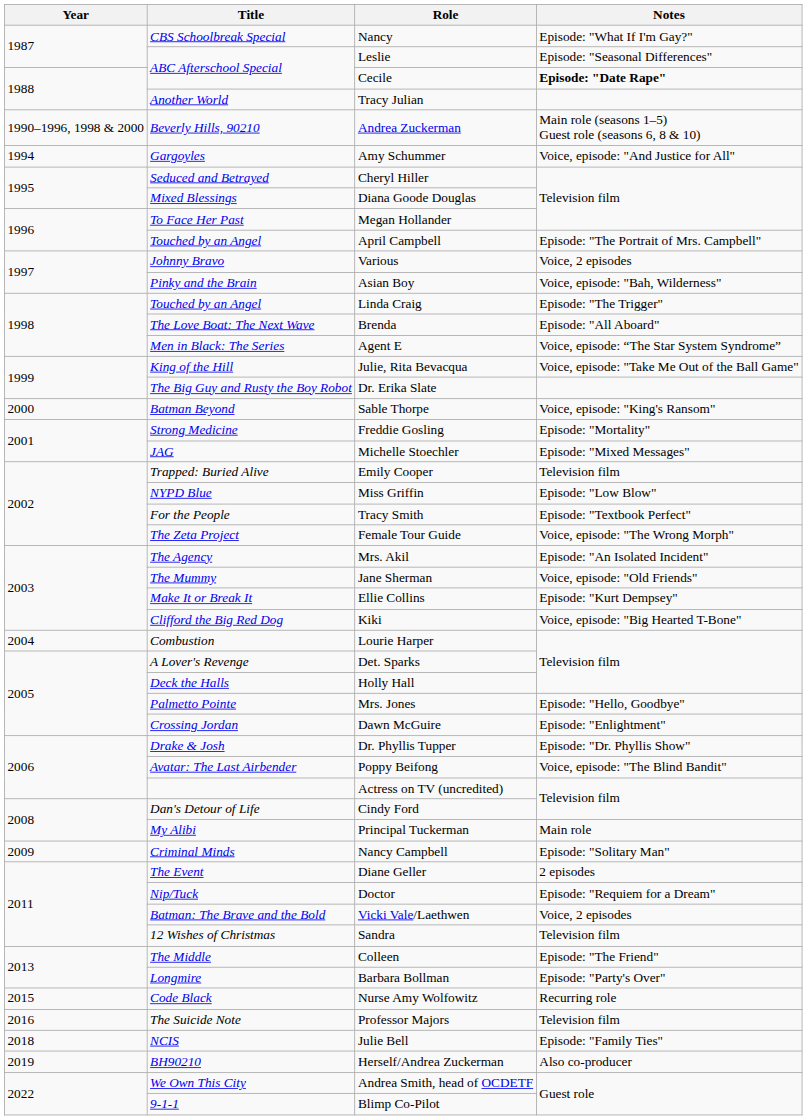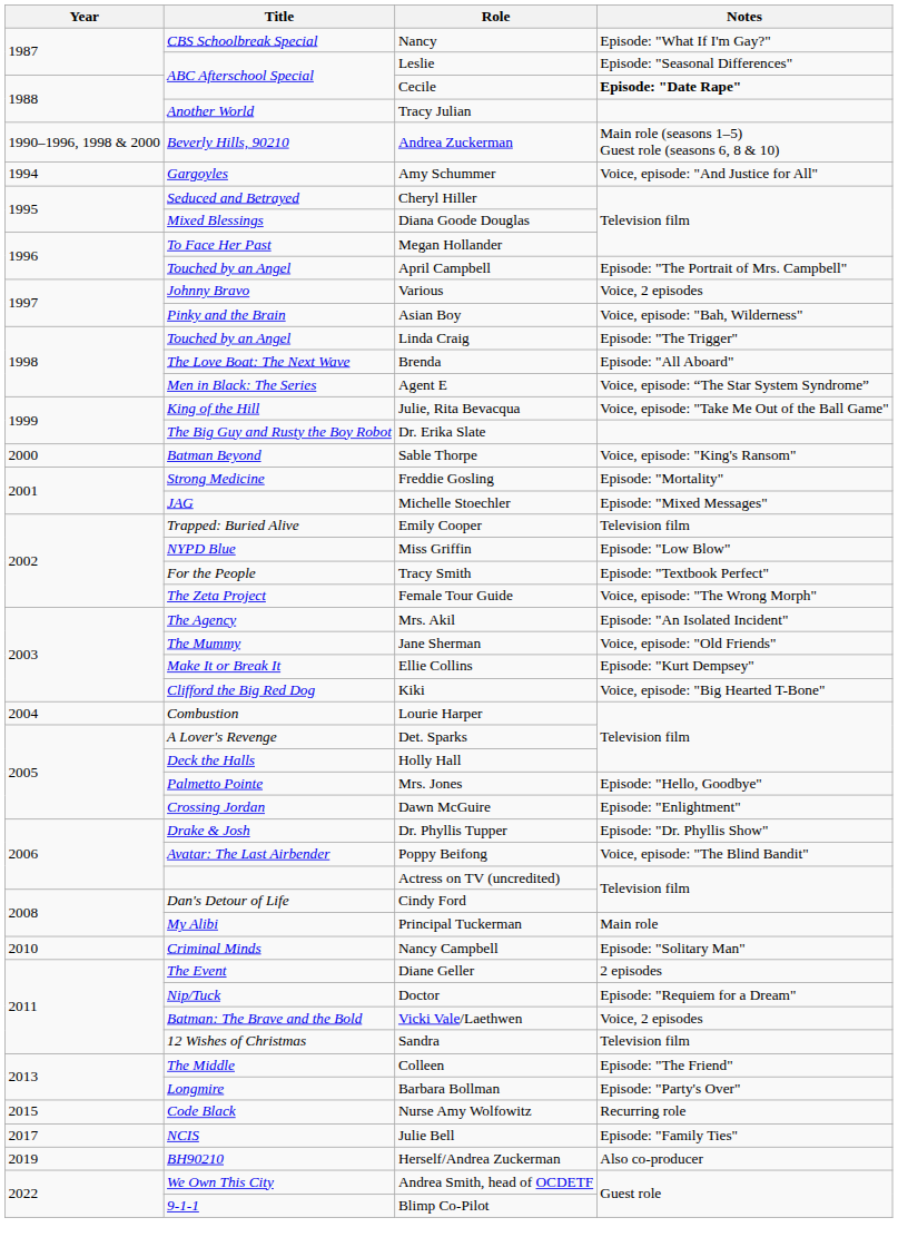Nancy Campbell | Year: 2009 -> 2010
- row: 2016 | The Suicide Note | Professor Majors | Television film
Julie Bell | Year: 2018 -> 2017
